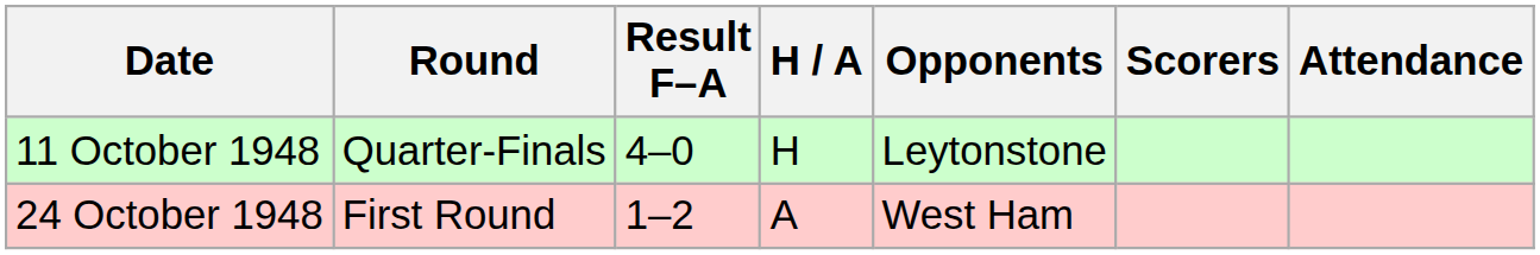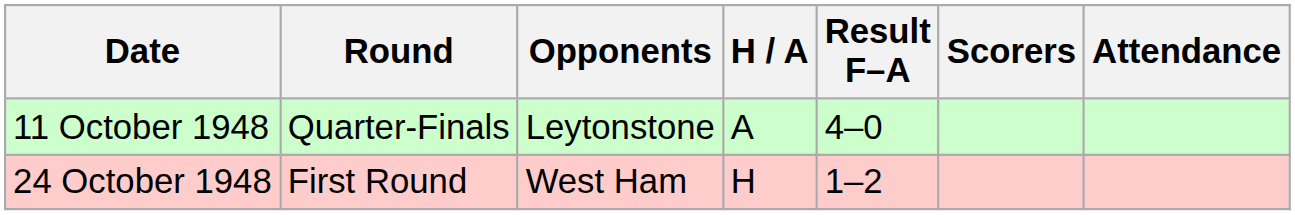columns swapped: Opponents <-> Result F–A
11 October 1948 | H / A: H -> A
24 October 1948 | H / A: A -> H
